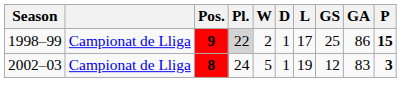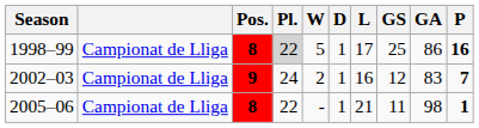1998–99 | Pos.: 9 -> 8
1998–99 | W: 2 -> 5
1998–99 | P: 15 -> 16
2002–03 | Pos.: 8 -> 9
2002–03 | W: 5 -> 2
2002–03 | L: 19 -> 16
2002–03 | P: 3 -> 7
+ row: 2005–06 | Campionat de Lliga | 8 | 22 | - | 1 | 21 | 11 | 98 | 1
